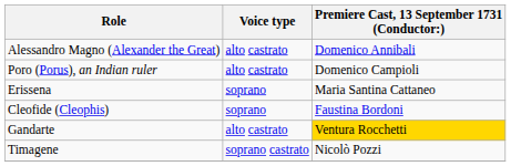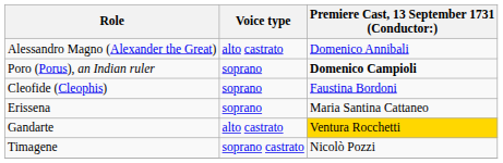Poro (Porus), an Indian ruler | Voice type: alto castrato -> soprano
Poro (Porus), an Indian ruler | Premiere Cast, 13 September 1731 (Conductor:): normal -> bold
rows swapped: Cleofide (Cleophis) <-> Erissena
